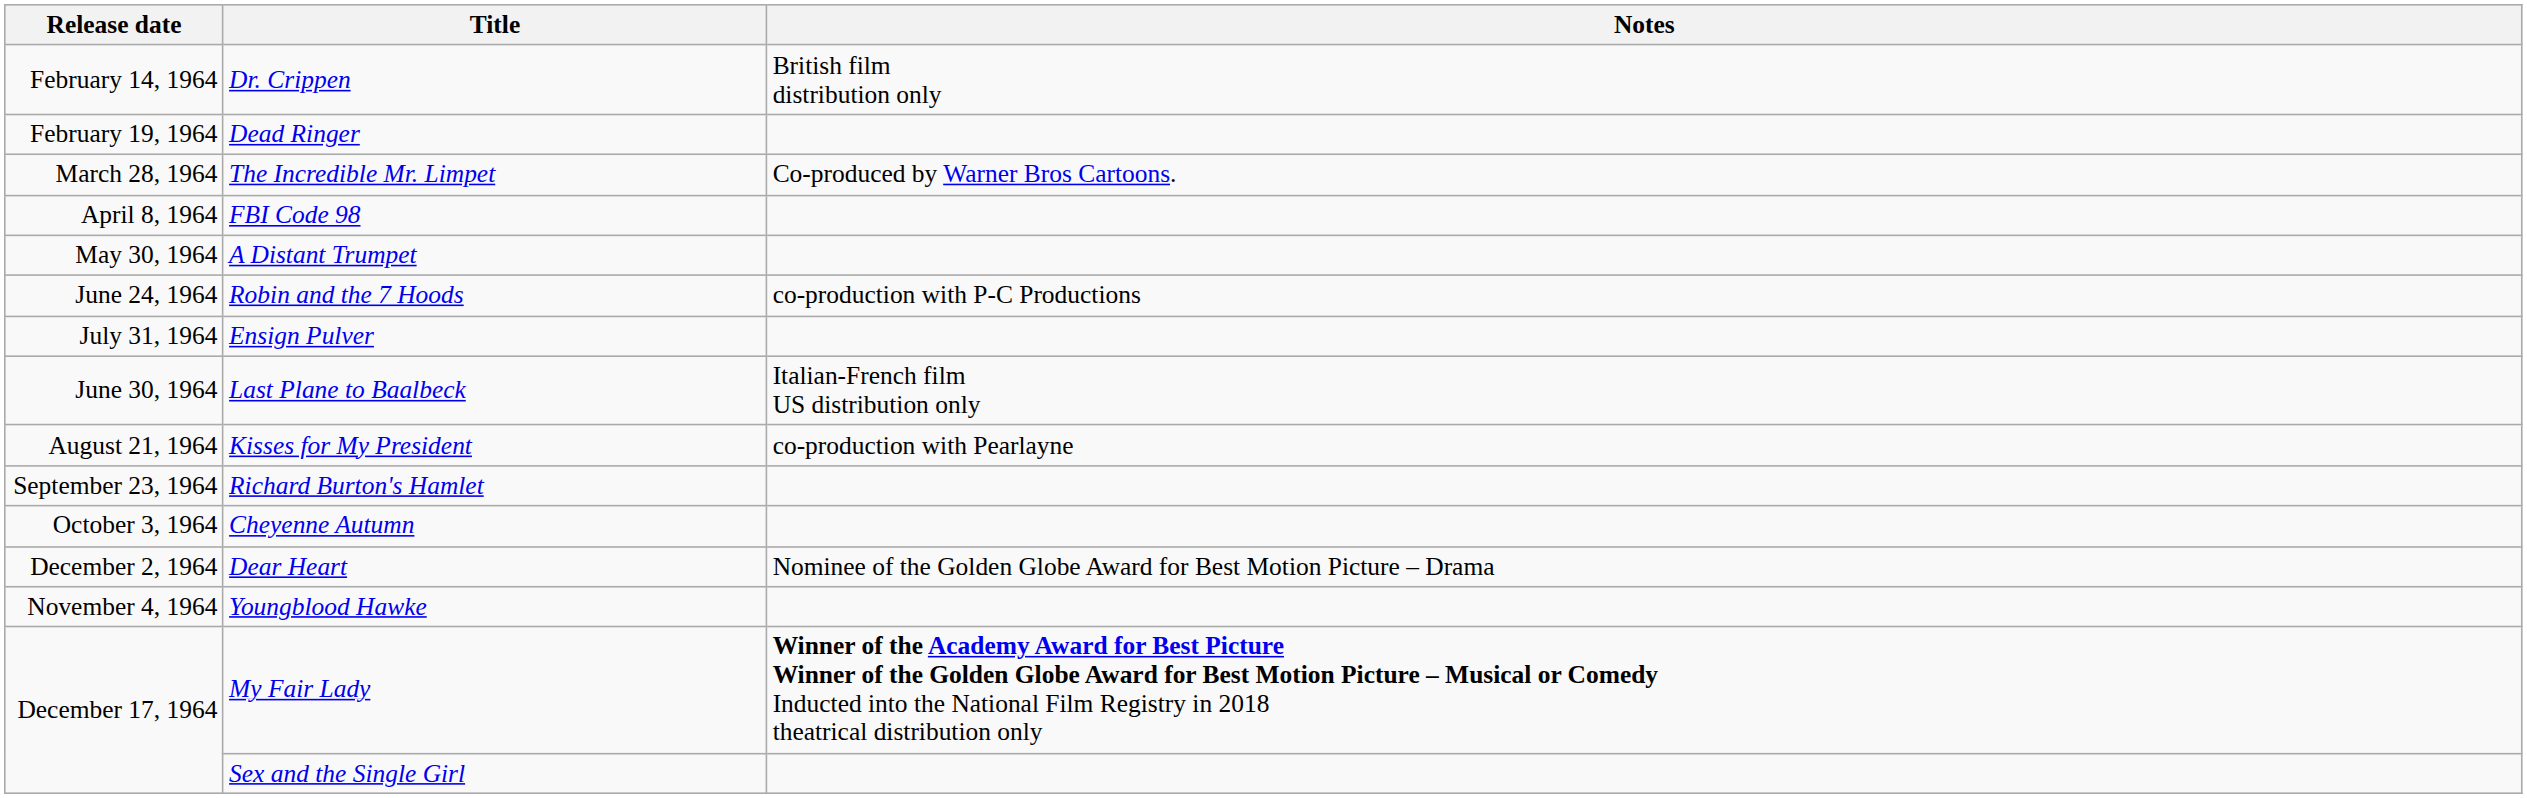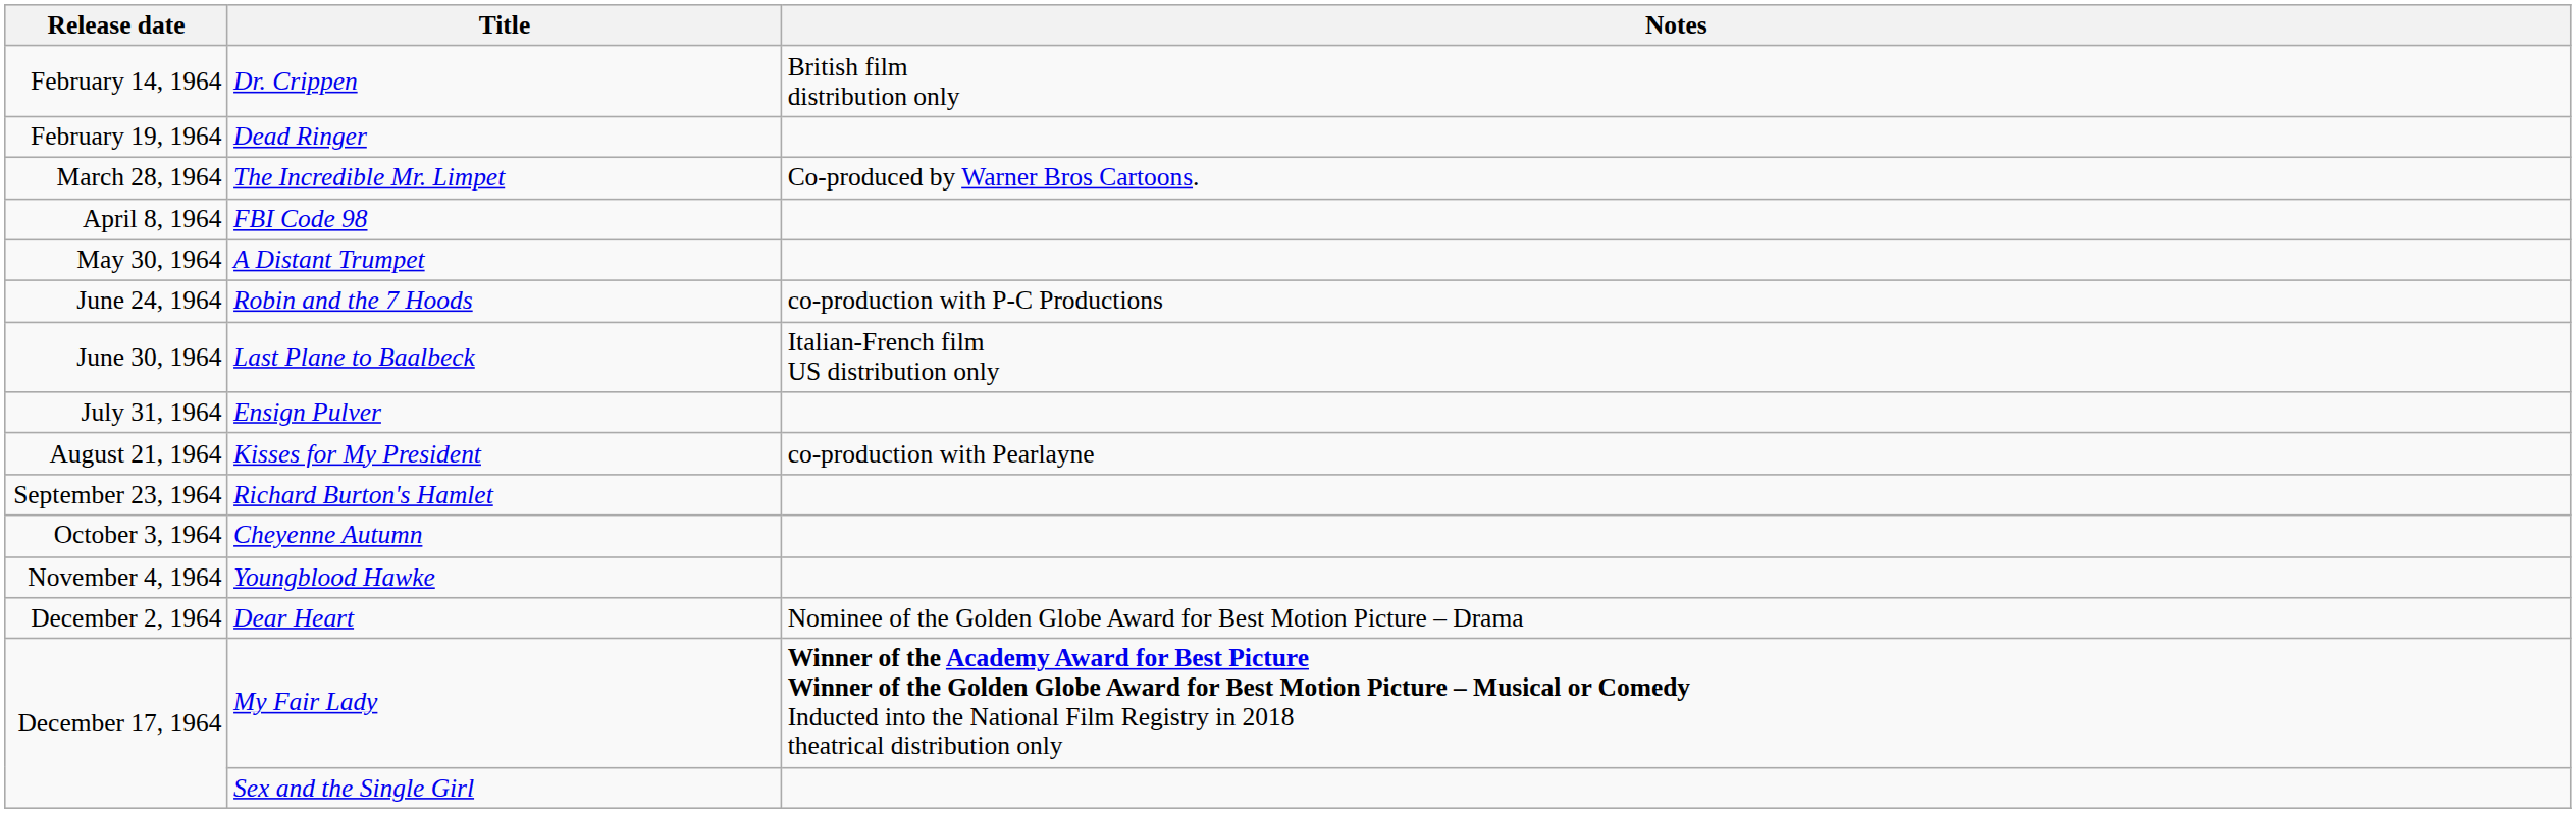rows swapped: Last Plane to Baalbeck <-> Ensign Pulver
rows swapped: Youngblood Hawke <-> Dear Heart
